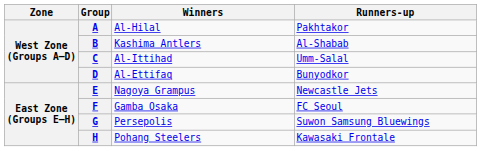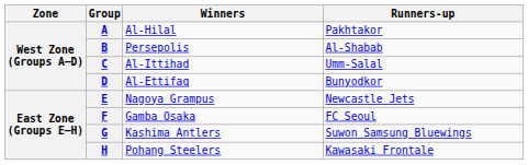B | Winners: Kashima Antlers -> Persepolis
G | Winners: Persepolis -> Kashima Antlers
